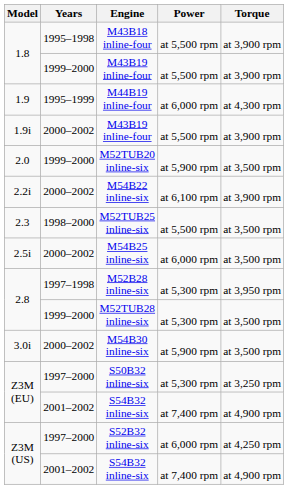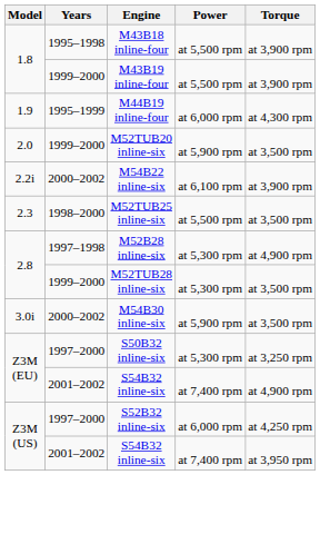- row: 1.9i | 2000–2002 | M43B19 inline-four | at 5,500 rpm | at 3,900 rpm
- row: 2.5i | 2000–2002 | M54B25 inline-six | at 6,000 rpm | at 3,500 rpm
M52B28 inline-six | Torque: at 3,950 rpm -> at 4,900 rpm
Z3M (US) / S54B32 inline-six | Torque: at 4,900 rpm -> at 3,950 rpm
